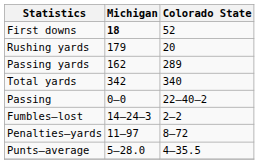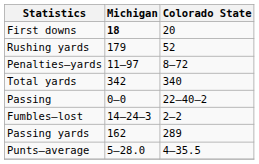First downs | Colorado State: 52 -> 20
Rushing yards | Colorado State: 20 -> 52
rows swapped: Passing yards <-> Penalties–yards
